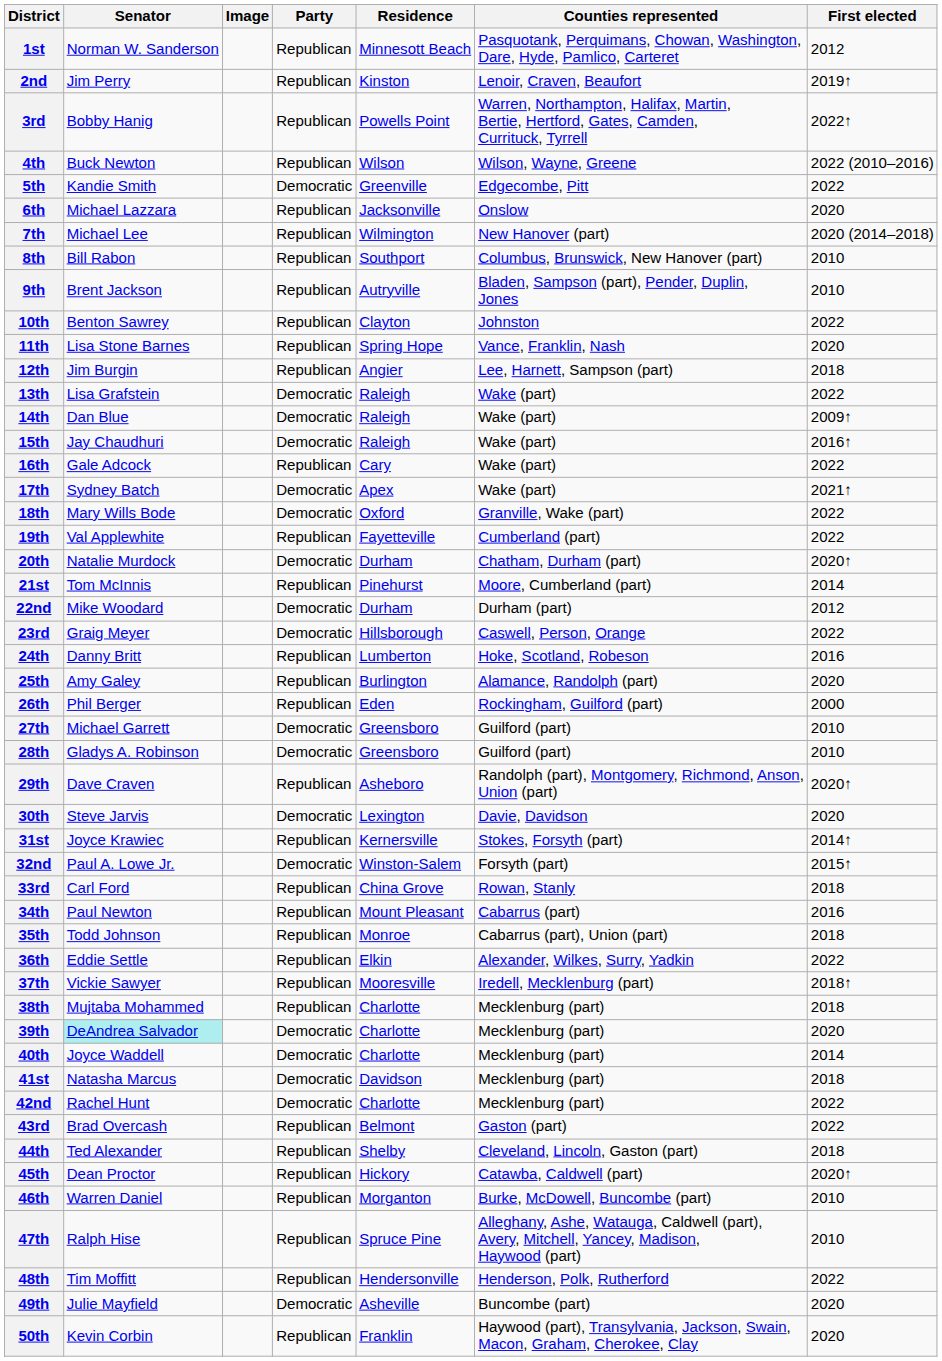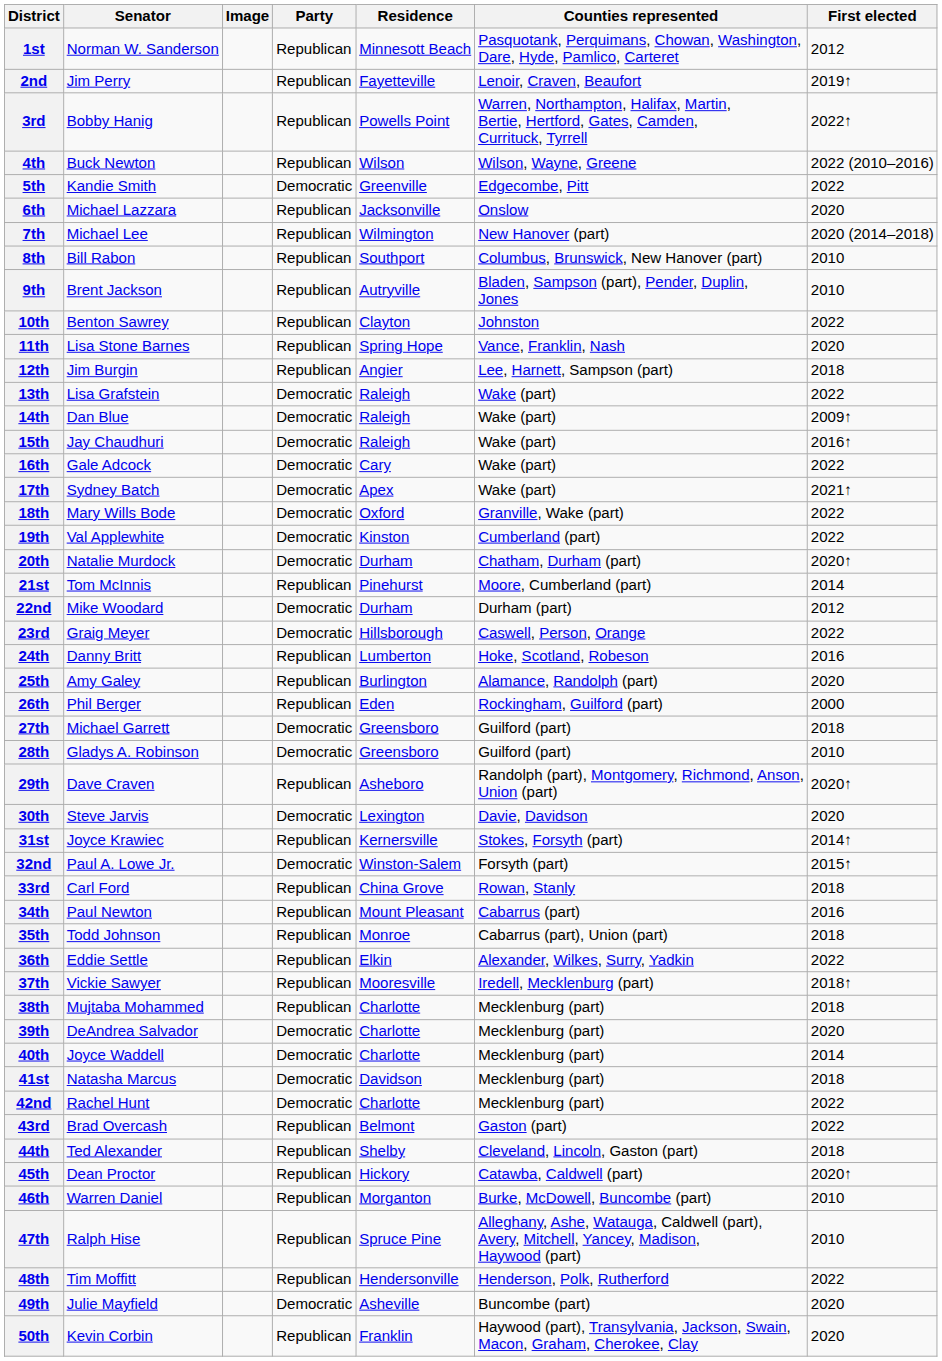2nd | Residence: Kinston -> Fayetteville
16th | Party: Republican -> Democratic
19th | Party: Republican -> Democratic
19th | Residence: Fayetteville -> Kinston
27th | First elected: 2010 -> 2018
39th | Senator: paleturquoise background -> no background
